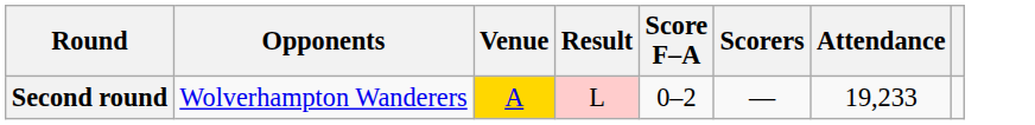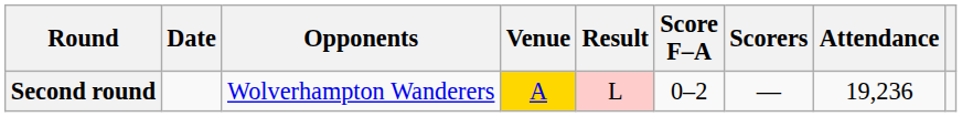+ column: Date
Second round | Attendance: 19,233 -> 19,236
